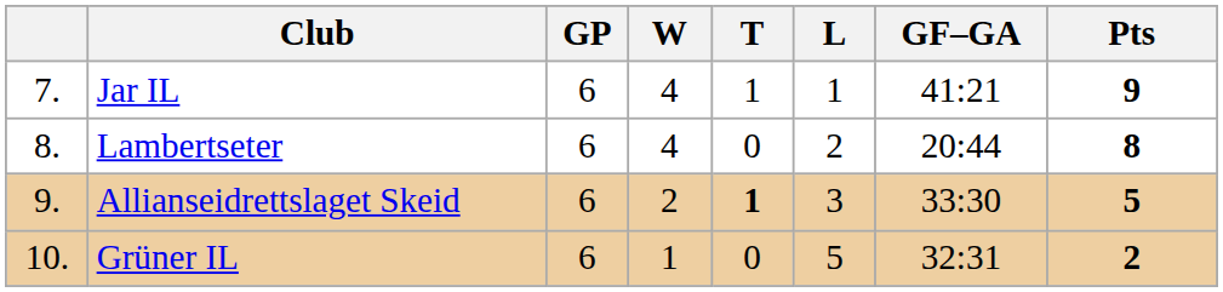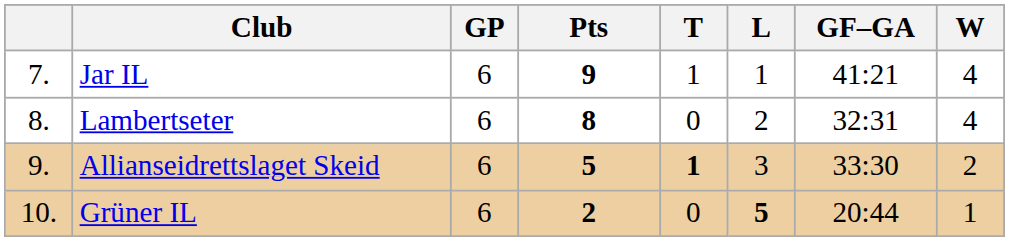columns swapped: W <-> Pts
Lambertseter | GF–GA: 20:44 -> 32:31
Grüner IL | L: normal -> bold
Grüner IL | GF–GA: 32:31 -> 20:44
